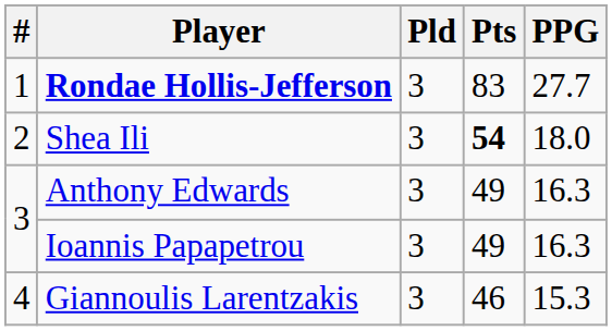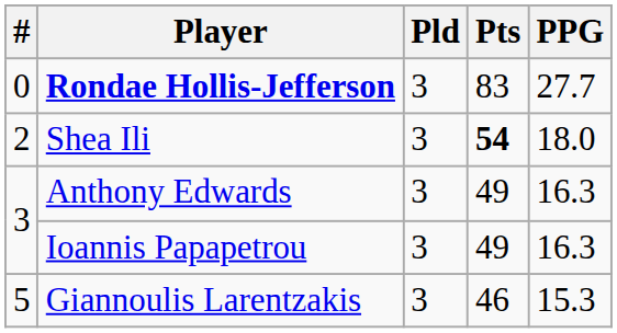Rondae Hollis-Jefferson | #: 1 -> 0
Giannoulis Larentzakis | #: 4 -> 5
